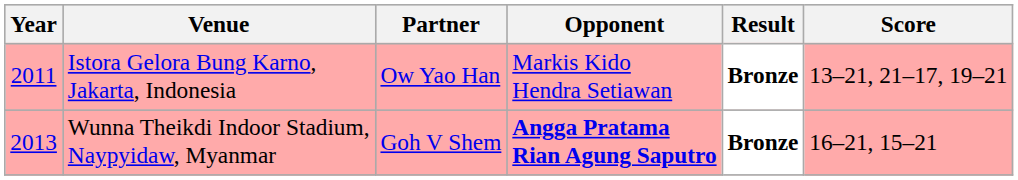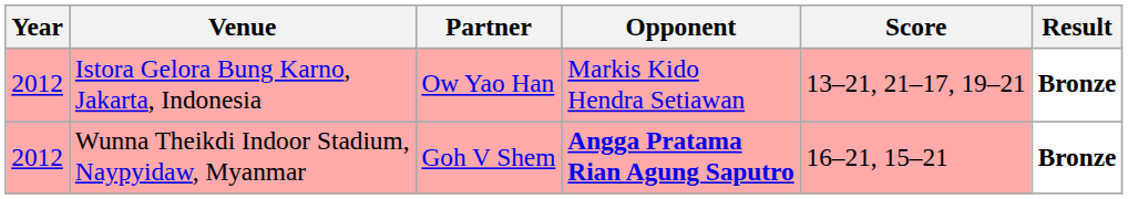columns swapped: Score <-> Result
Istora Gelora Bung Karno, Jakarta, Indonesia | Year: 2011 -> 2012
Wunna Theikdi Indoor Stadium, Naypyidaw, Myanmar | Year: 2013 -> 2012
